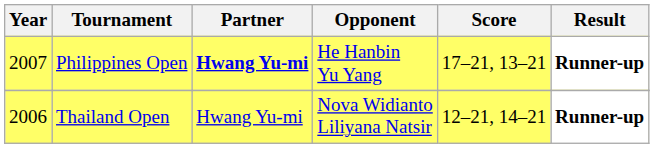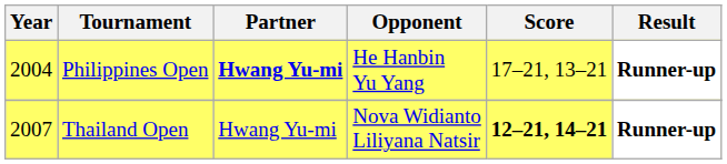Philippines Open | Year: 2007 -> 2004
Thailand Open | Year: 2006 -> 2007
Thailand Open | Score: normal -> bold
